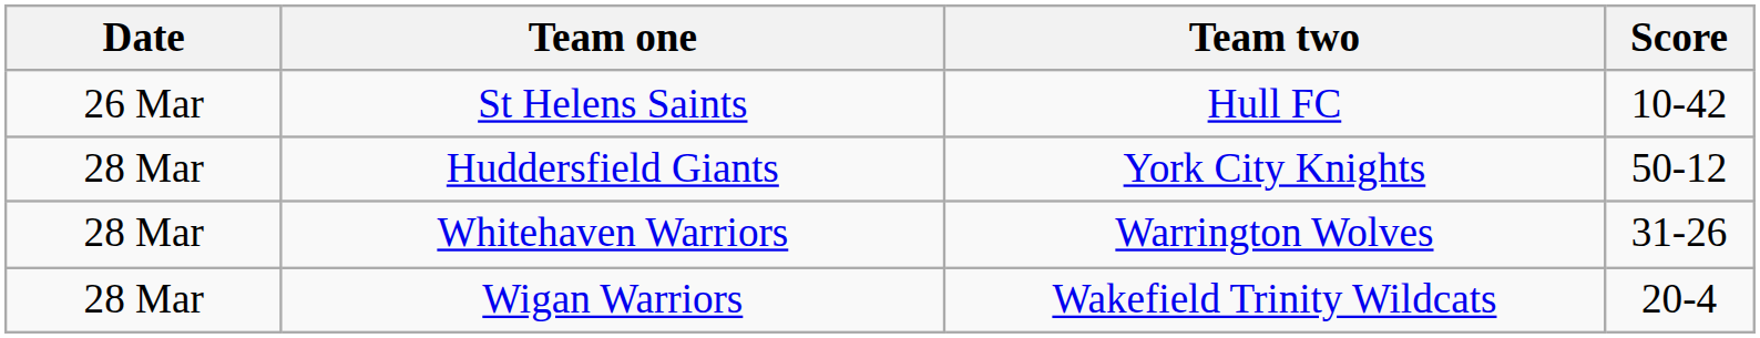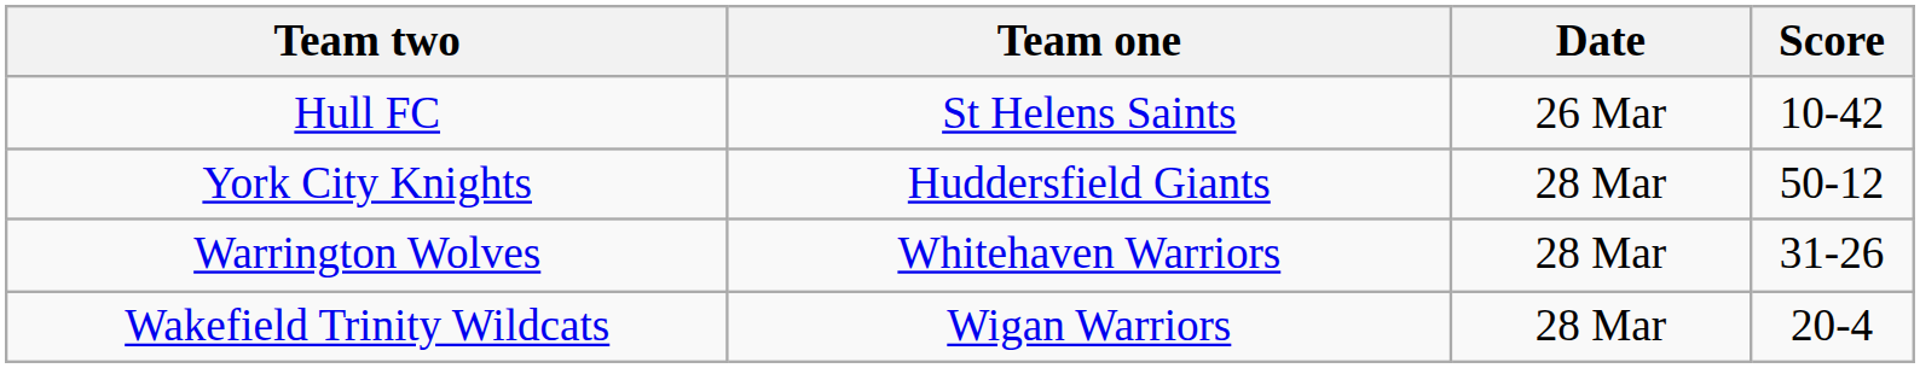columns swapped: Date <-> Team two
